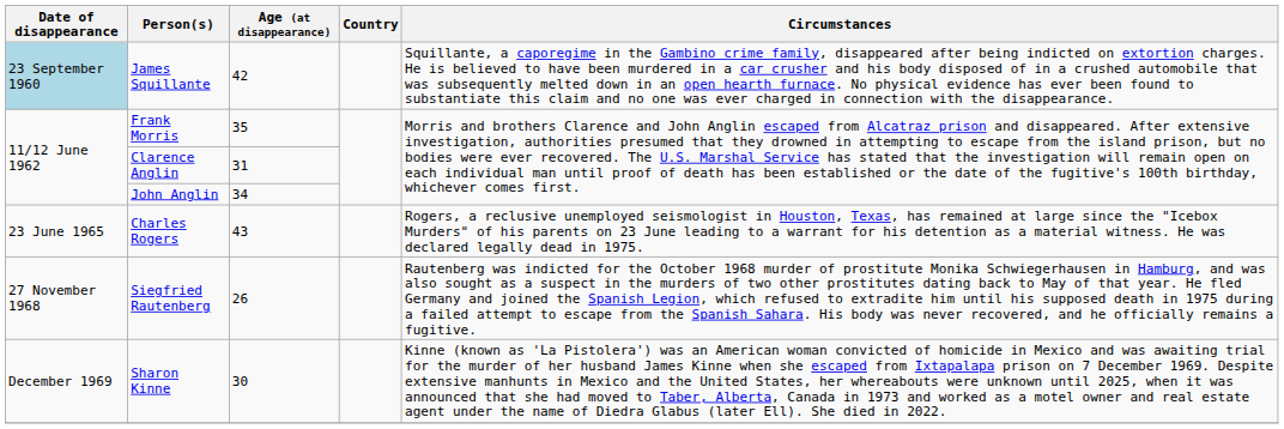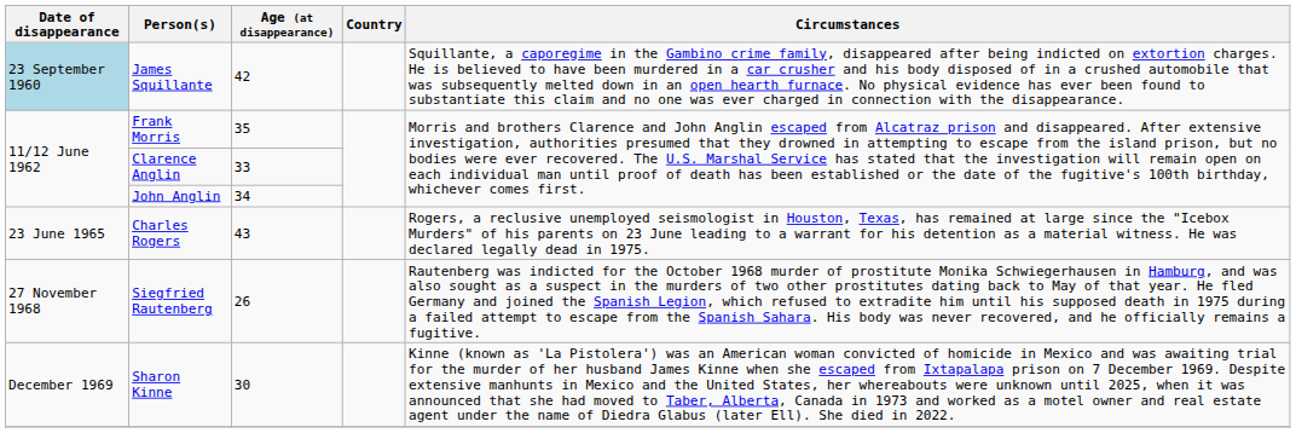Clarence Anglin | Age (at disappearance): 31 -> 33
